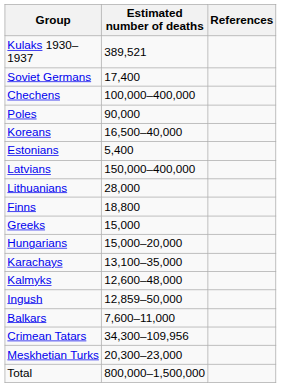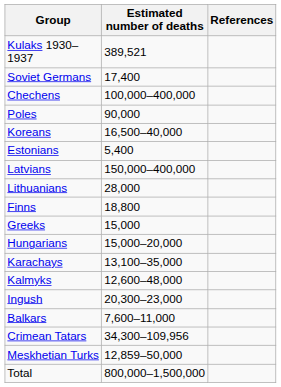Ingush | Estimated number of deaths: 12,859–50,000 -> 20,300–23,000
Meskhetian Turks | Estimated number of deaths: 20,300–23,000 -> 12,859–50,000
